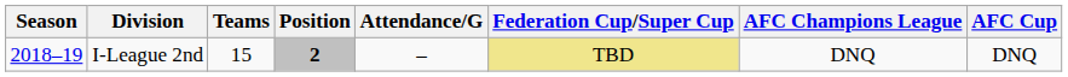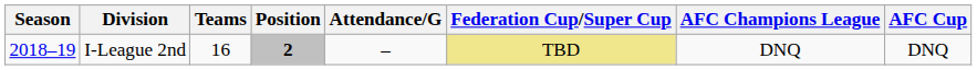I-League 2nd | Teams: 15 -> 16
